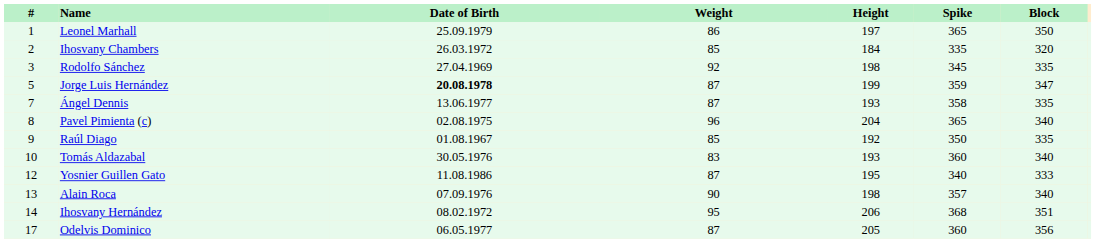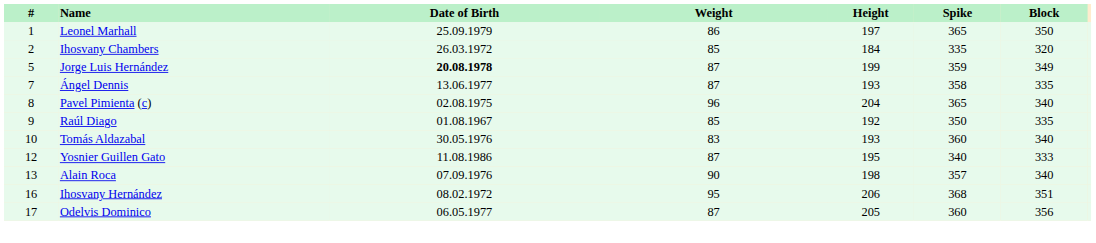- row: 3 | Rodolfo Sánchez | 27.04.1969 | 92 | 198 | 345 | 335
Jorge Luis Hernández | Block: 347 -> 349
Ihosvany Hernández | #: 14 -> 16
